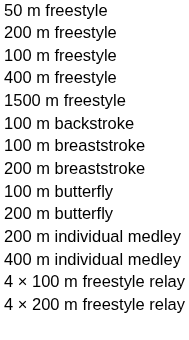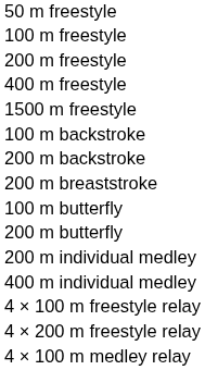rows swapped: 100 m freestyle <-> 200 m freestyle
+ row: 200 m backstroke
- row: 100 m breaststroke
+ row: 4 × 100 m medley relay
